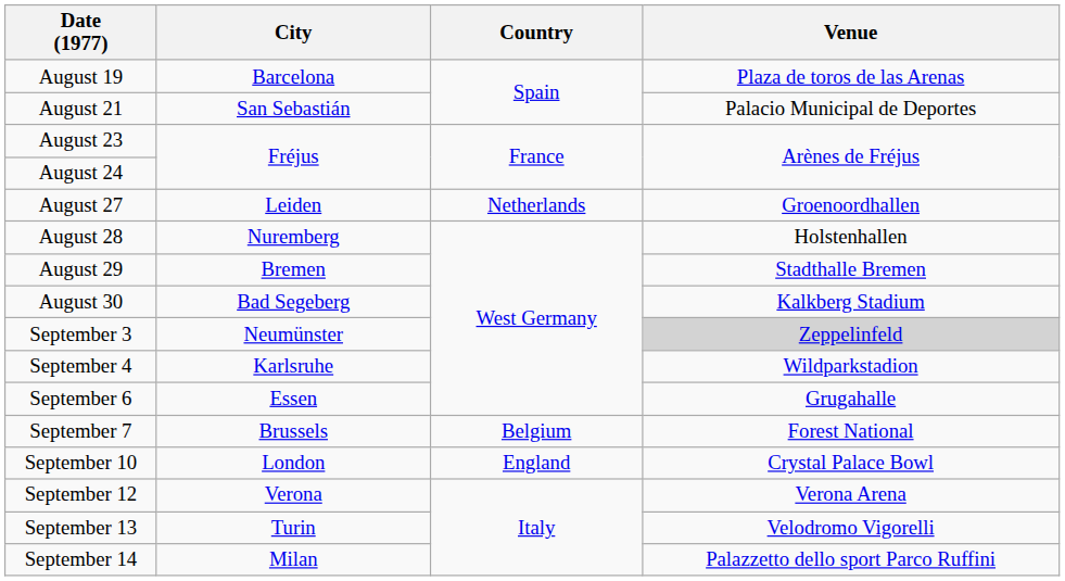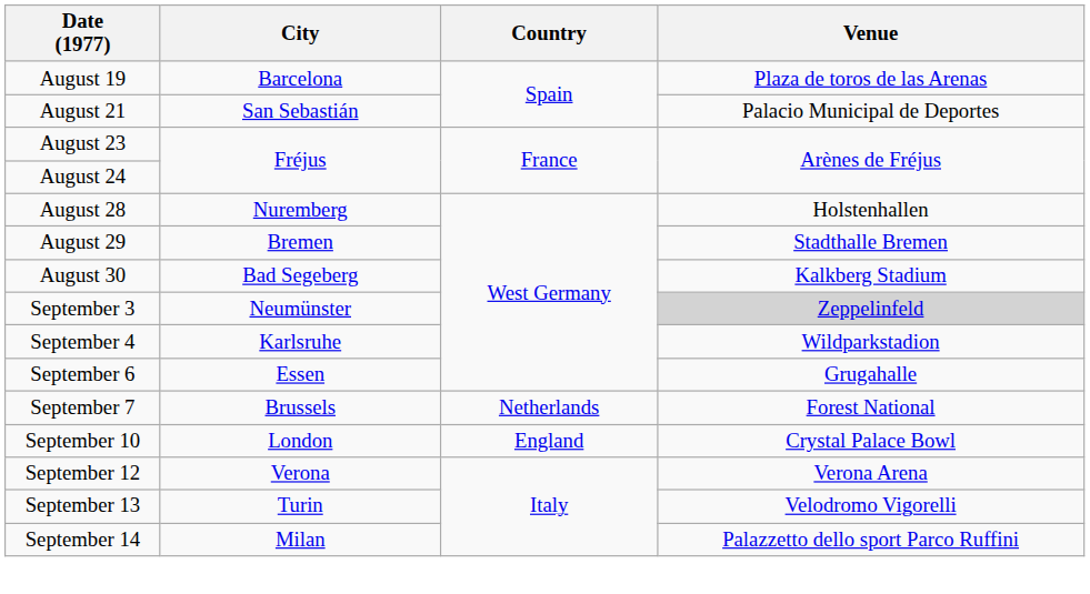- row: August 27 | Leiden | Netherlands | Groenoordhallen
September 7 | Country: Belgium -> Netherlands
